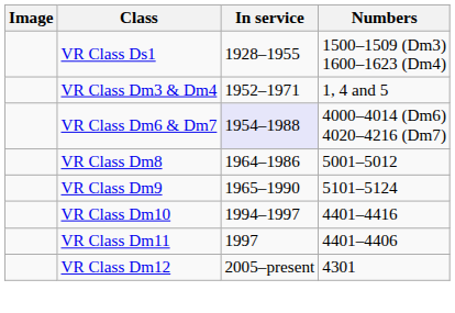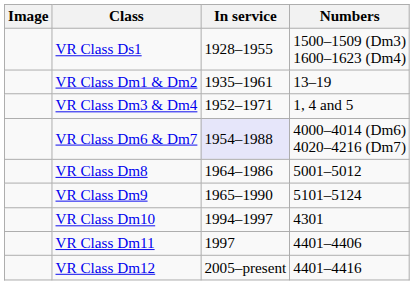+ row: VR Class Dm1 & Dm2 | 1935–1961 | 13–19
VR Class Dm10 | Numbers: 4401–4416 -> 4301
VR Class Dm12 | Numbers: 4301 -> 4401–4416
